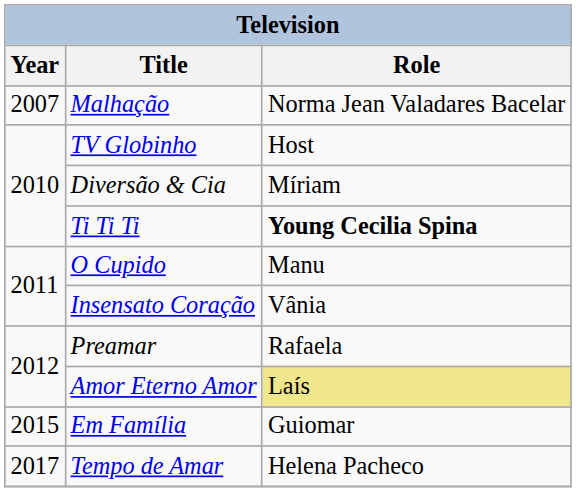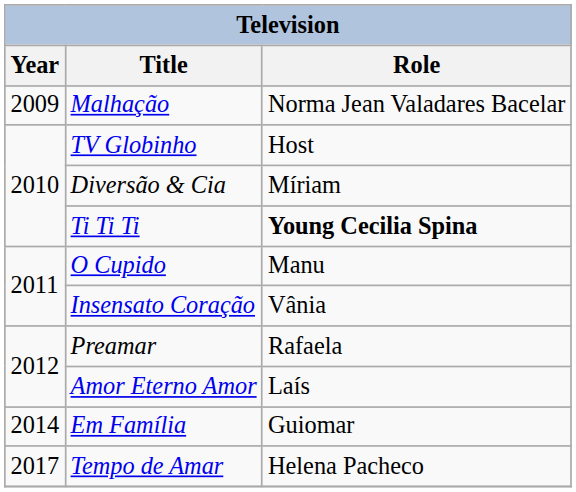Malhação | Year: 2007 -> 2009
Amor Eterno Amor | Role: khaki background -> no background
Em Família | Year: 2015 -> 2014
